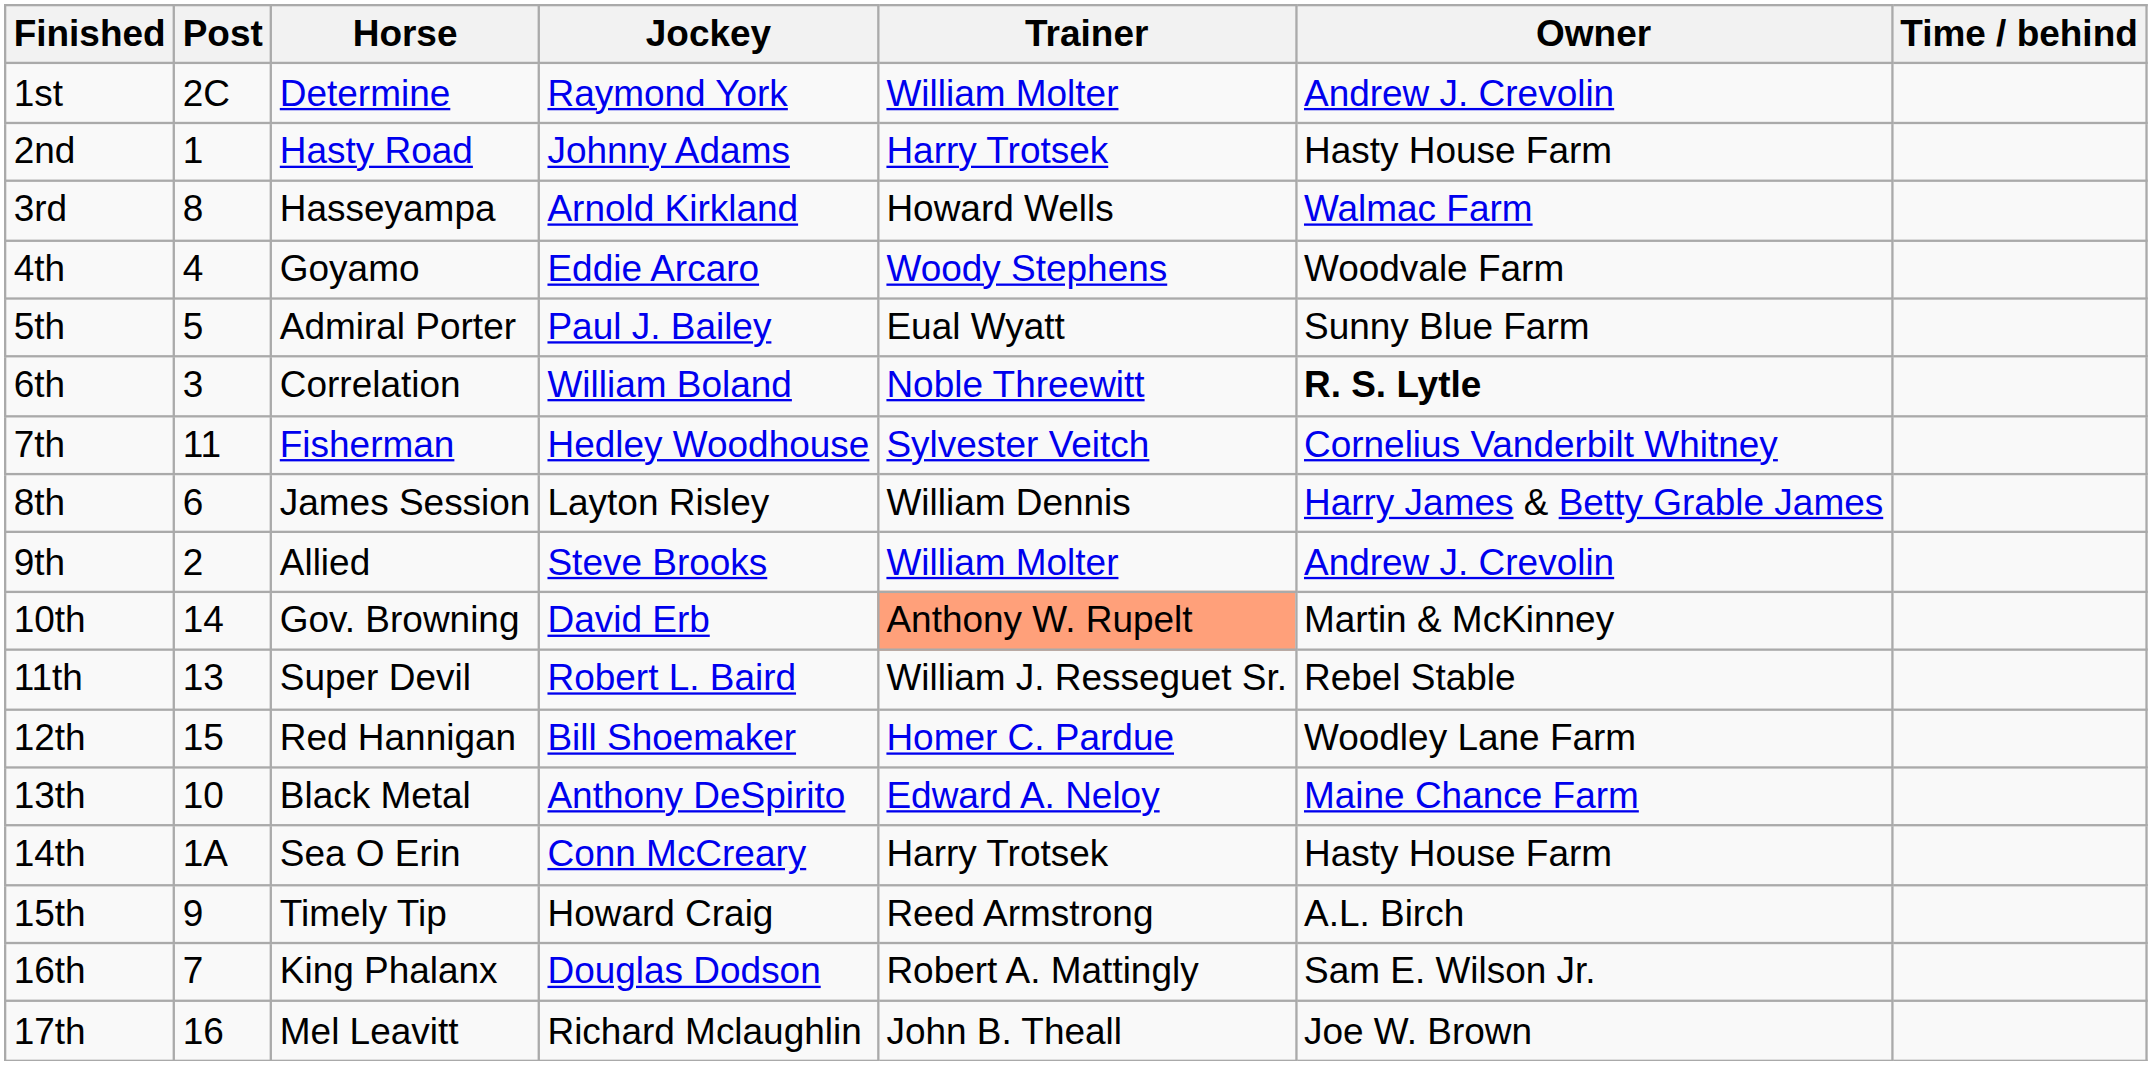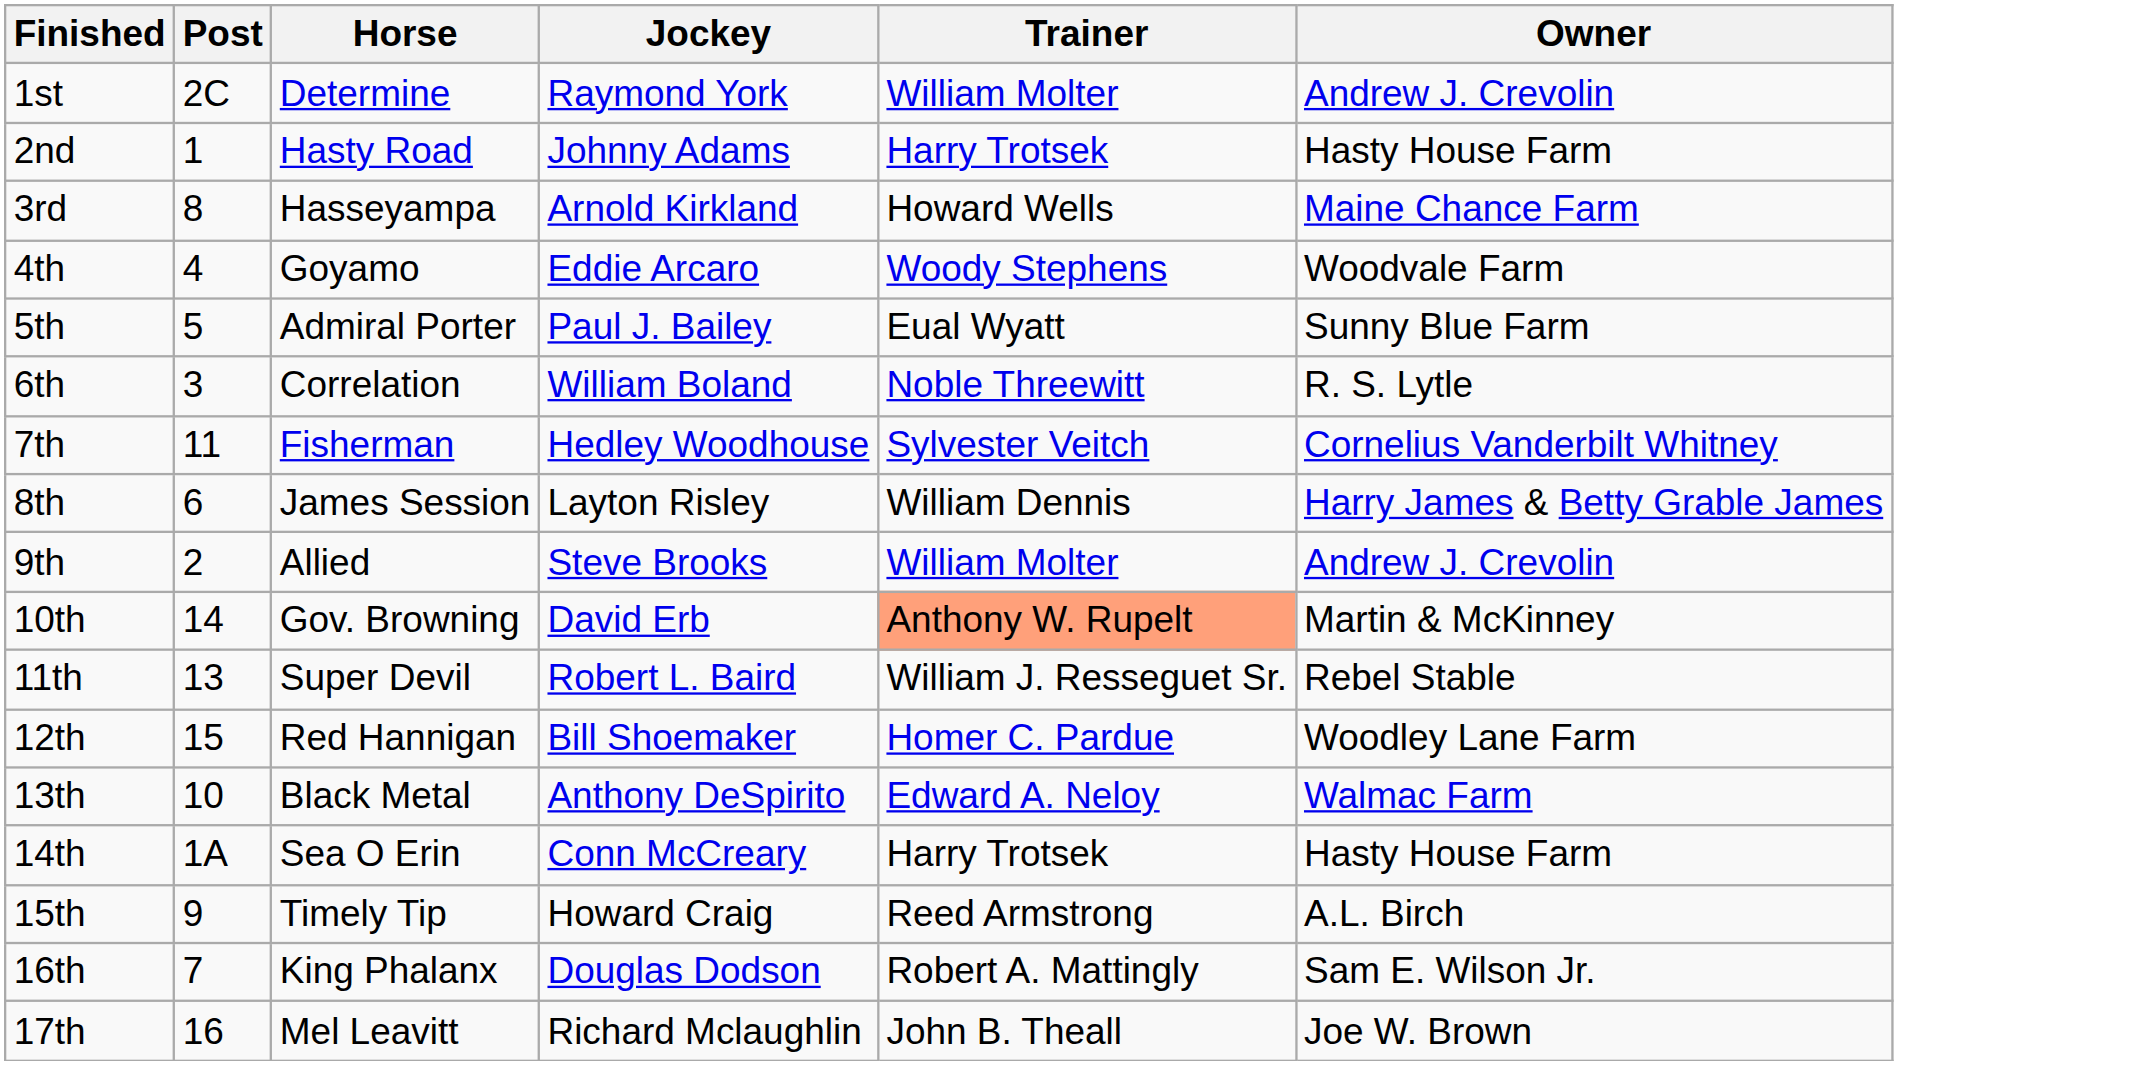- column: Time / behind
3rd | Owner: Walmac Farm -> Maine Chance Farm
6th | Owner: bold -> normal
13th | Owner: Maine Chance Farm -> Walmac Farm
